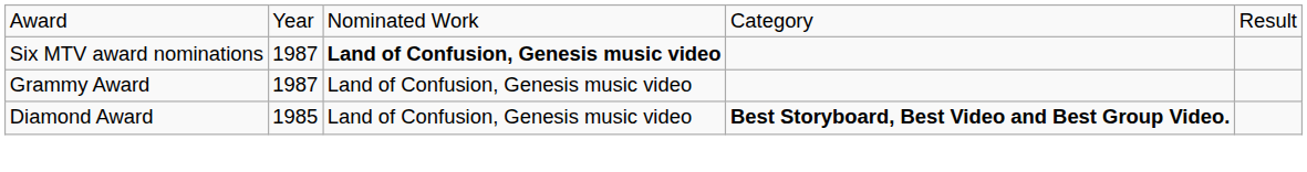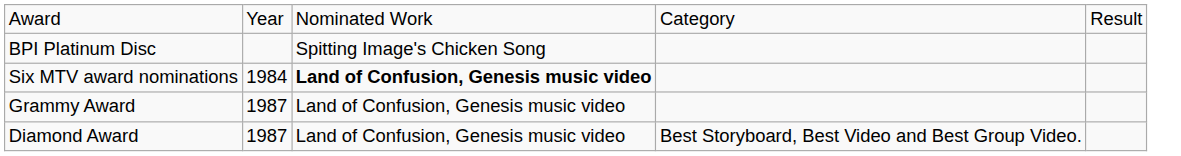+ row: BPI Platinum Disc | Spitting Image's Chicken Song
Six MTV award nominations | column 2: 1987 -> 1984
Diamond Award | column 2: 1985 -> 1987
Diamond Award | column 4: bold -> normal
